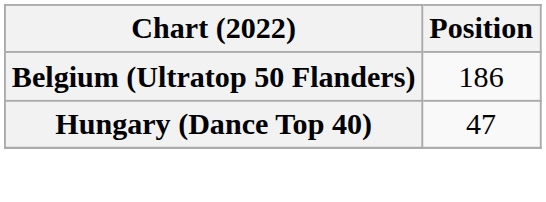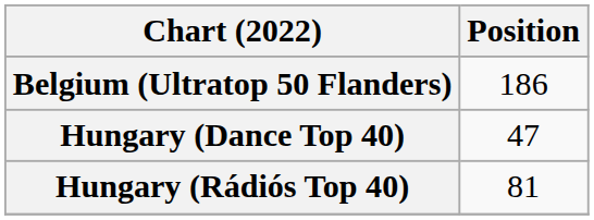+ row: Hungary (Rádiós Top 40) | 81
